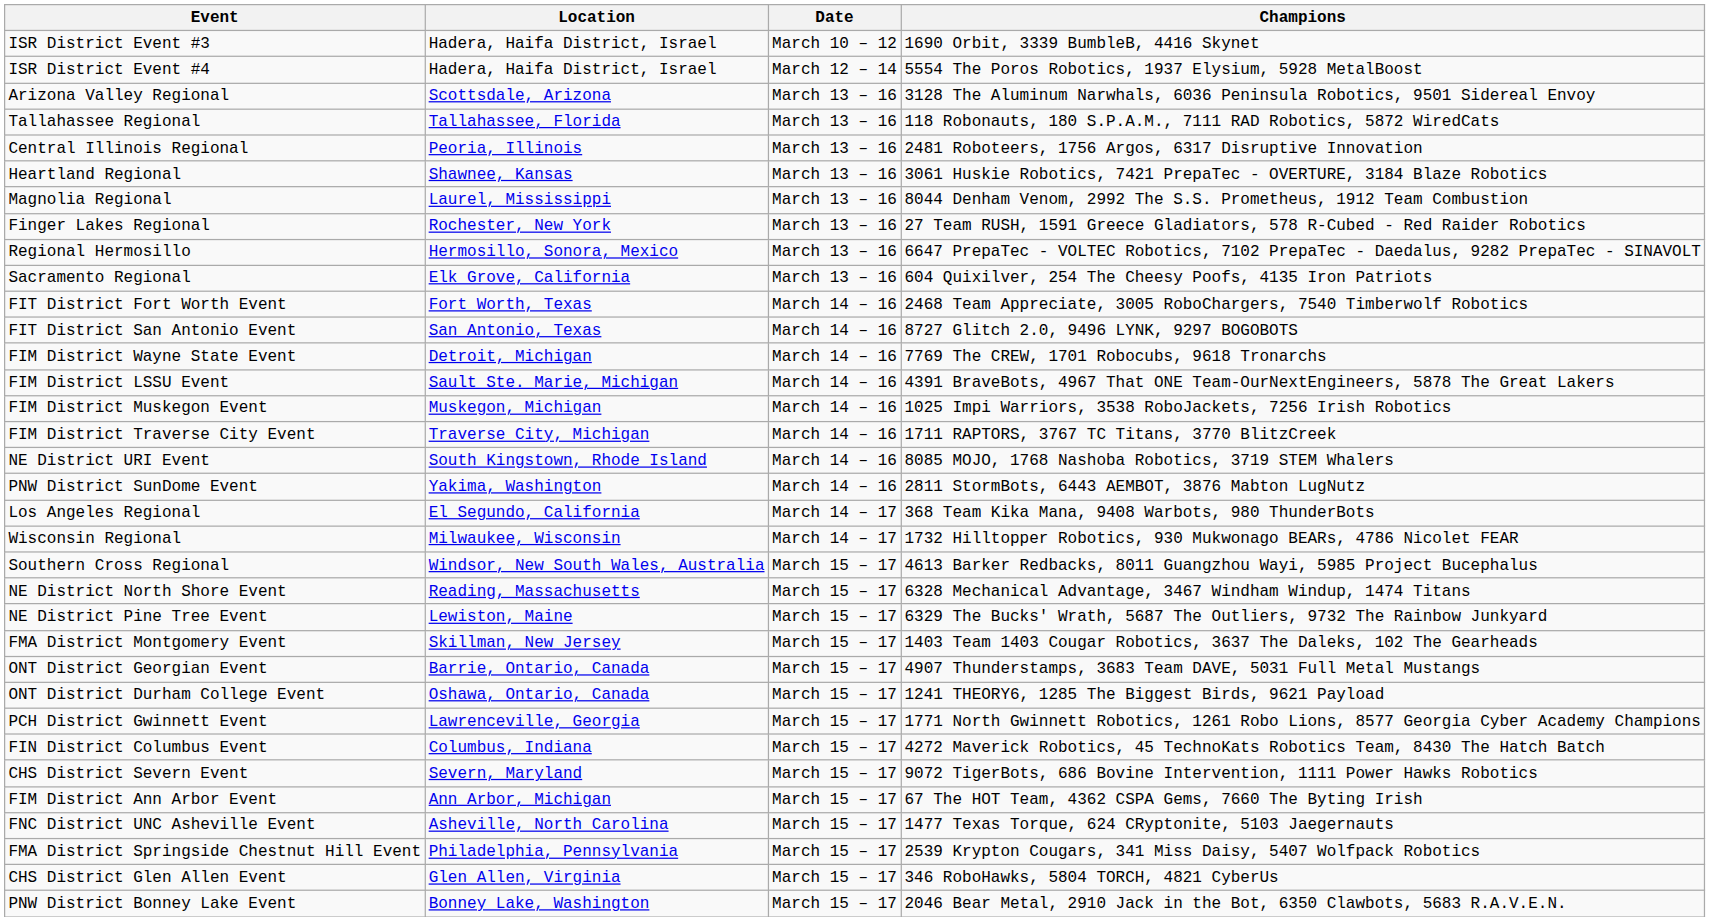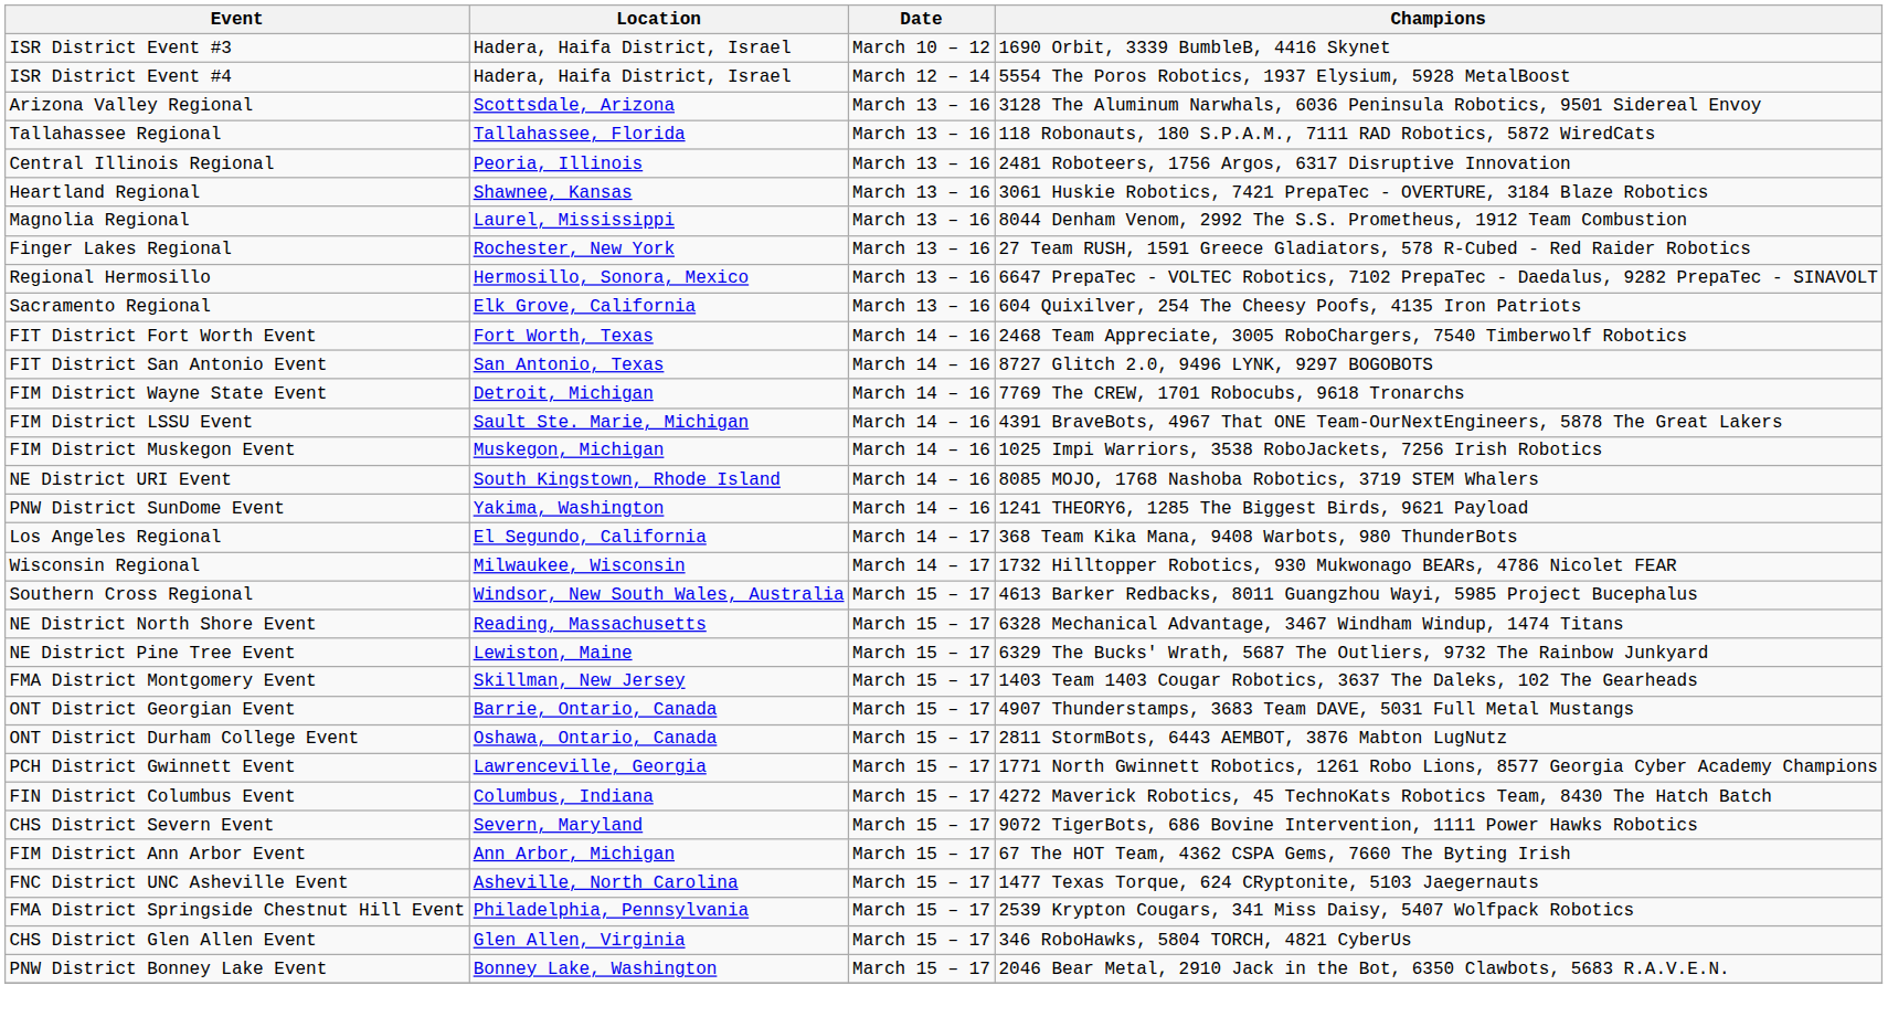- row: FIM District Traverse City Event | Traverse City, Michigan | March 14 – 16 | 1711 RAPTORS, 3767 TC Titans, 3770 BlitzCreek
PNW District SunDome Event | Champions: 2811 StormBots, 6443 AEMBOT, 3876 Mabton LugNutz -> 1241 THEORY6, 1285 The Biggest Birds, 9621 Payload
ONT District Durham College Event | Champions: 1241 THEORY6, 1285 The Biggest Birds, 9621 Payload -> 2811 StormBots, 6443 AEMBOT, 3876 Mabton LugNutz
